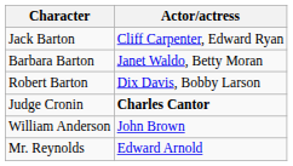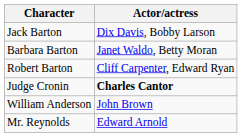Jack Barton | Actor/actress: Cliff Carpenter, Edward Ryan -> Dix Davis, Bobby Larson
Robert Barton | Actor/actress: Dix Davis, Bobby Larson -> Cliff Carpenter, Edward Ryan
